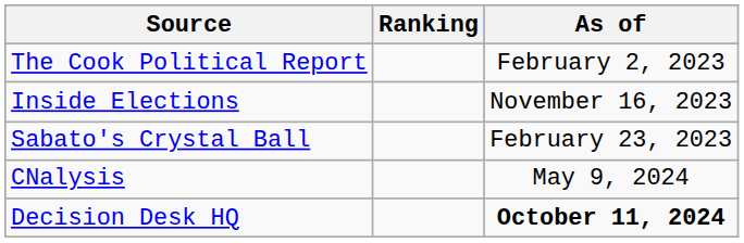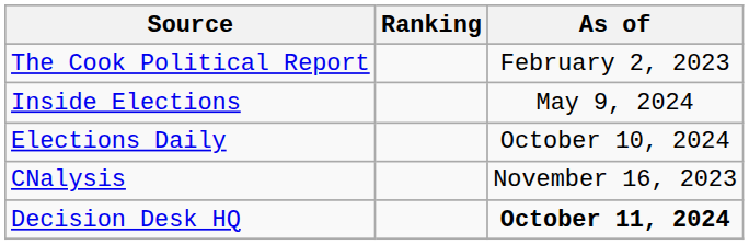Inside Elections | As of: November 16, 2023 -> May 9, 2024
- row: Sabato's Crystal Ball | February 23, 2023
+ row: Elections Daily | October 10, 2024
CNalysis | As of: May 9, 2024 -> November 16, 2023
